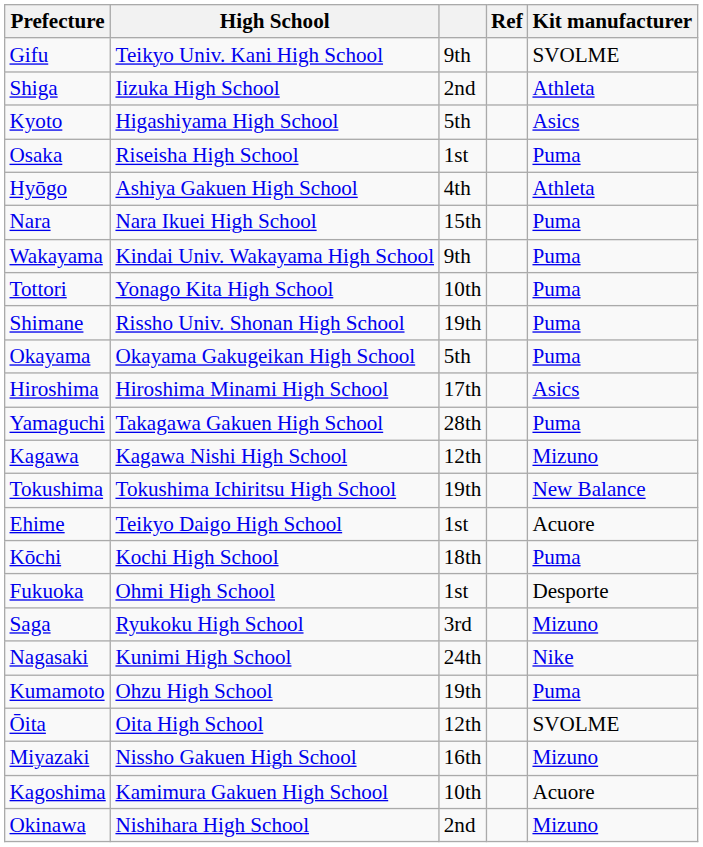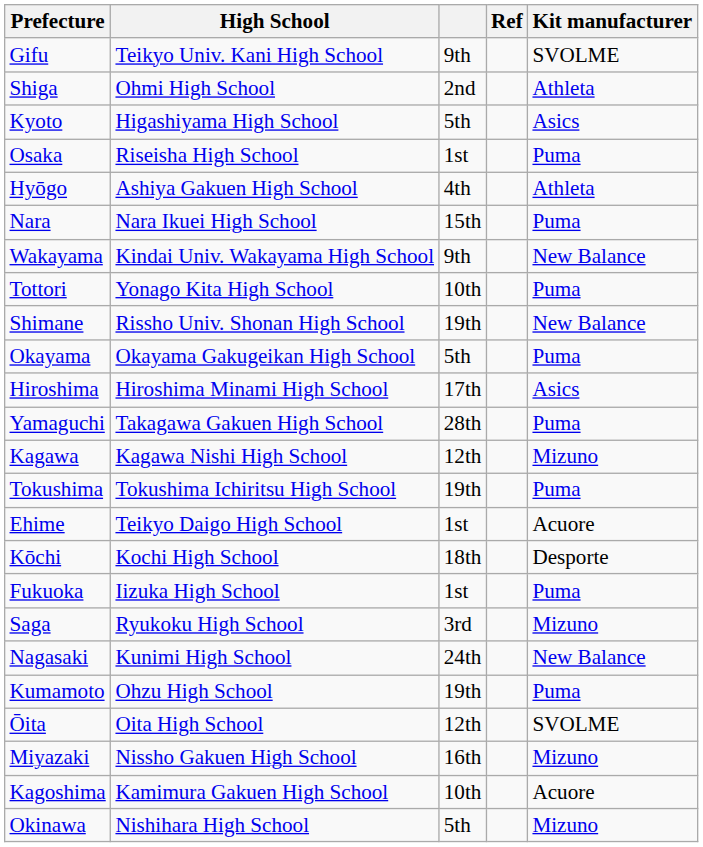Shiga | High School: Iizuka High School -> Ohmi High School
Wakayama | Kit manufacturer: Puma -> New Balance
Shimane | Kit manufacturer: Puma -> New Balance
Tokushima | Kit manufacturer: New Balance -> Puma
Kōchi | Kit manufacturer: Puma -> Desporte
Fukuoka | High School: Ohmi High School -> Iizuka High School
Fukuoka | Kit manufacturer: Desporte -> Puma
Nagasaki | Kit manufacturer: Nike -> New Balance
Okinawa | column 3: 2nd -> 5th
